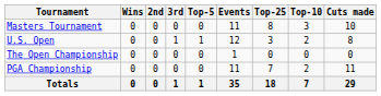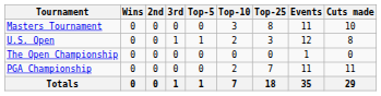columns swapped: Top-10 <-> Events
